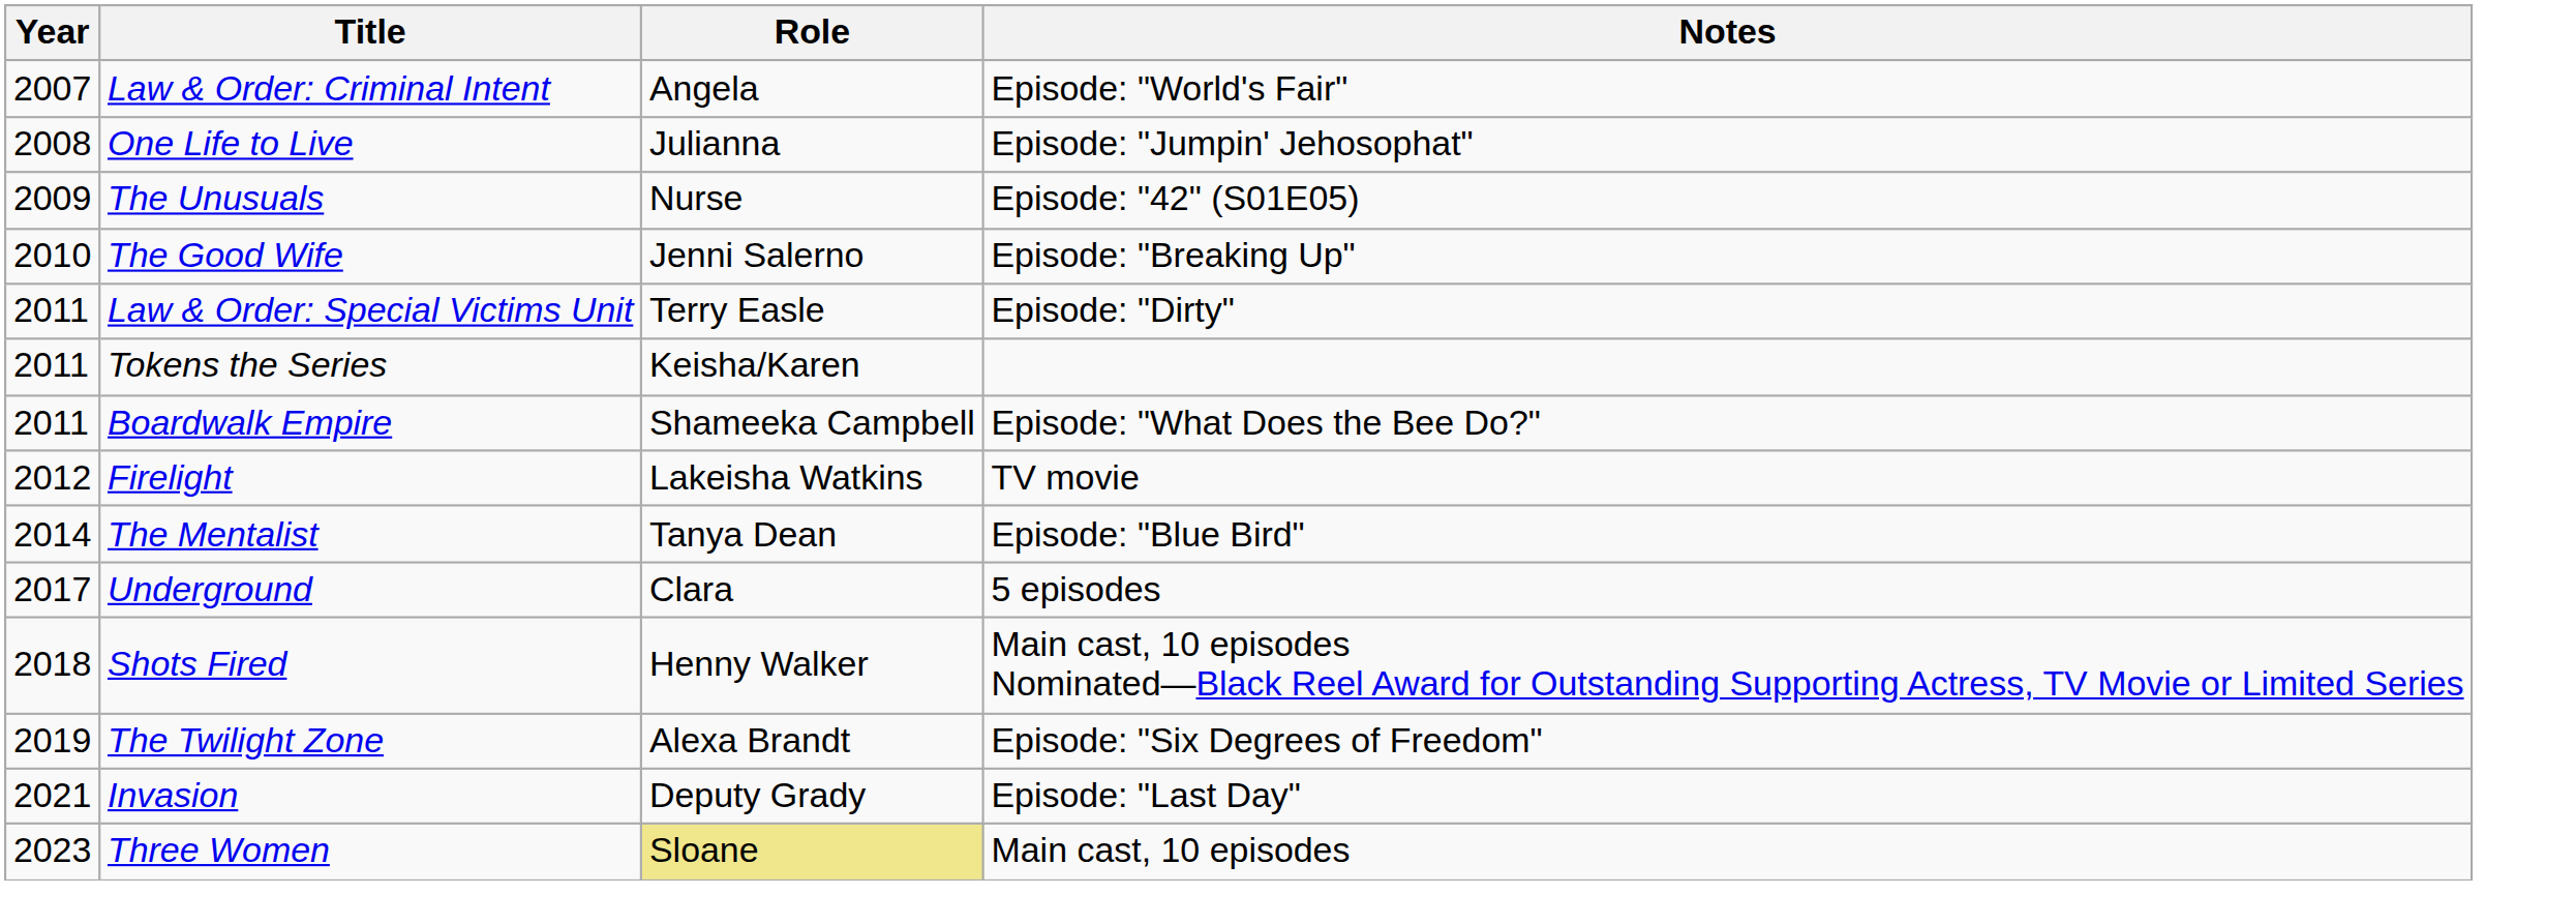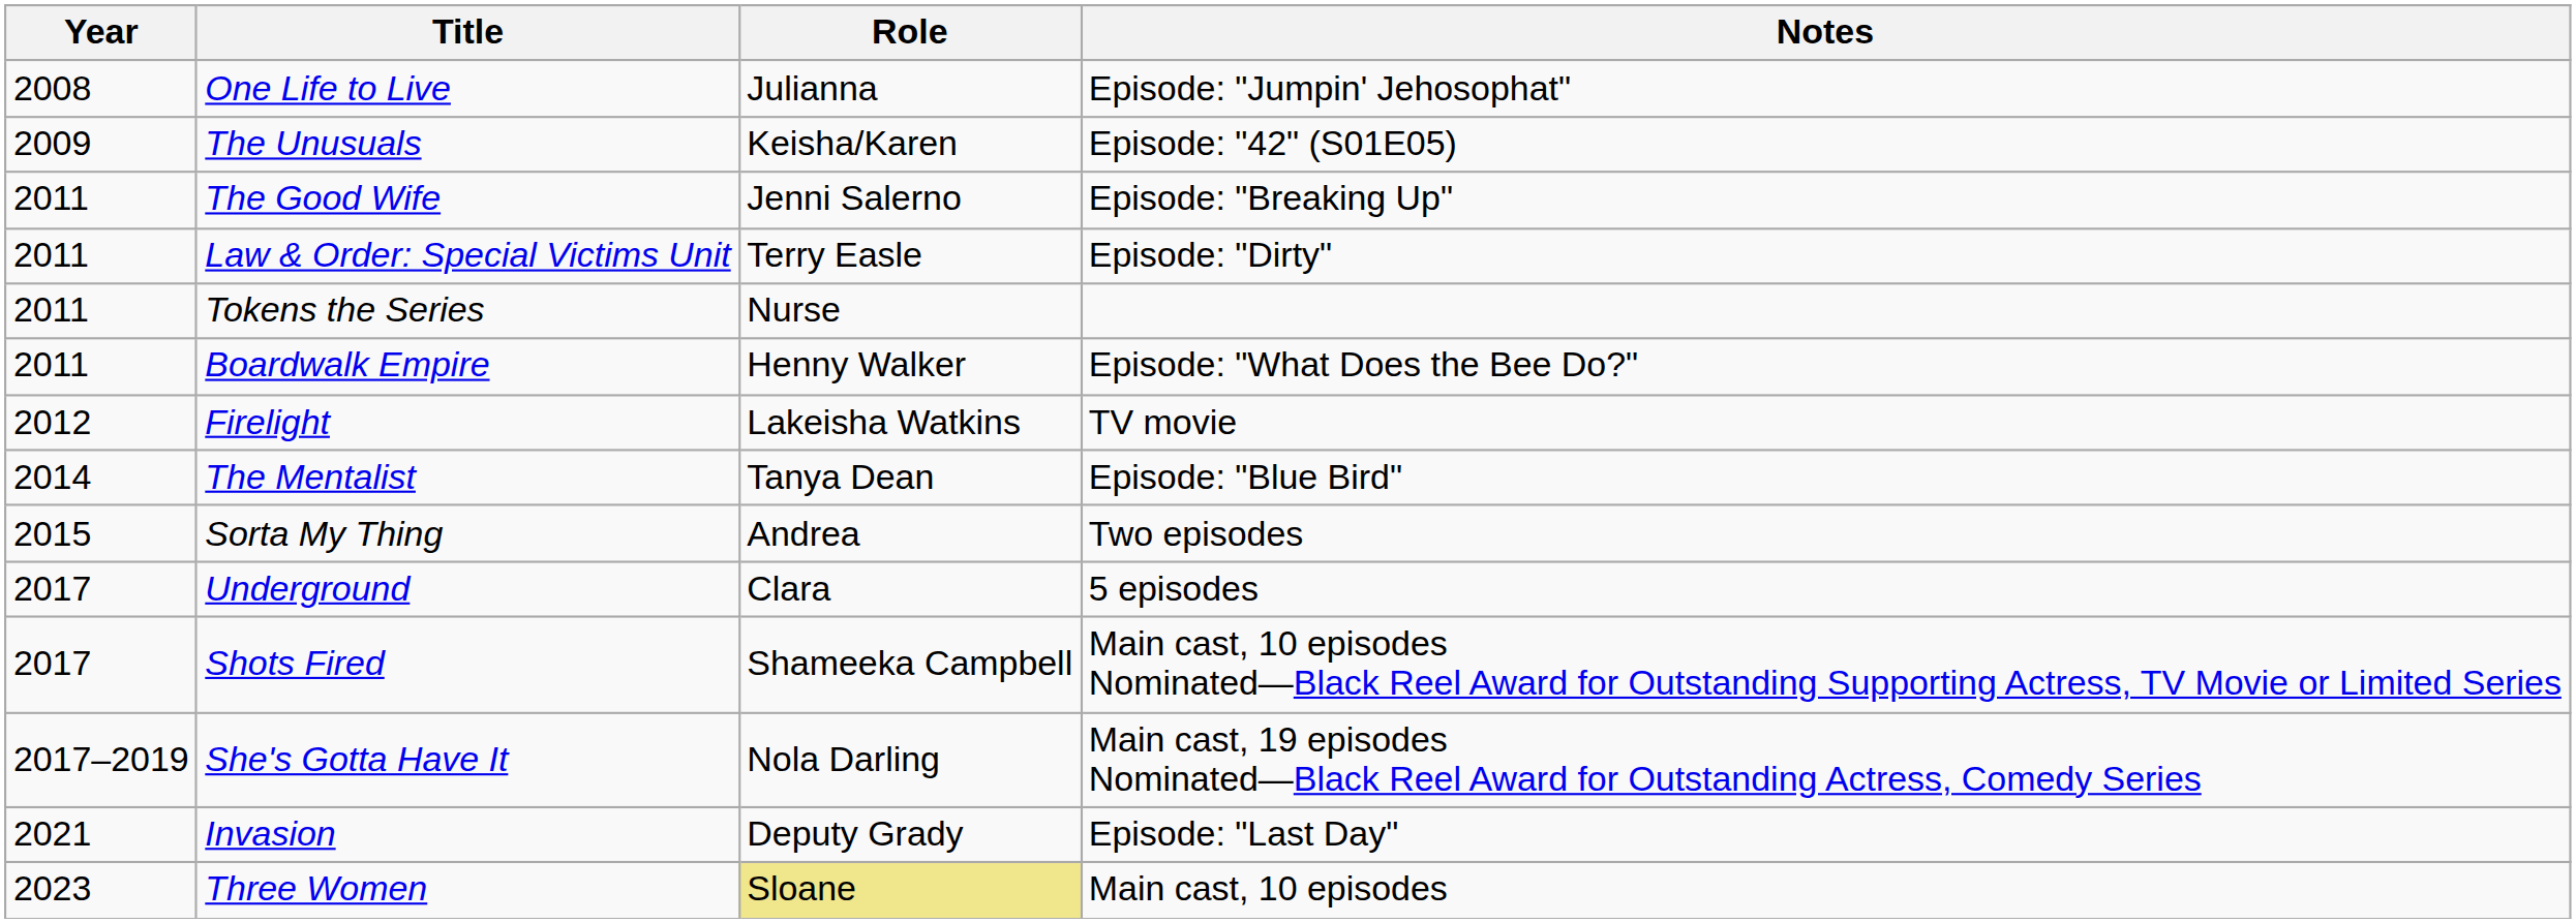- row: 2007 | Law & Order: Criminal Intent | Angela | Episode: "World's Fair"
The Unusuals | Role: Nurse -> Keisha/Karen
The Good Wife | Year: 2010 -> 2011
Tokens the Series | Role: Keisha/Karen -> Nurse
Boardwalk Empire | Role: Shameeka Campbell -> Henny Walker
+ row: 2015 | Sorta My Thing | Andrea | Two episodes
Shots Fired | Year: 2018 -> 2017
Shots Fired | Role: Henny Walker -> Shameeka Campbell
+ row: 2017–2019 | She's Gotta Have It | Nola Darling | Main cast, 19 episodes Nominated—Black Reel Award for Outstanding Actress, Comedy Series
- row: 2019 | The Twilight Zone | Alexa Brandt | Episode: "Six Degrees of Freedom"
